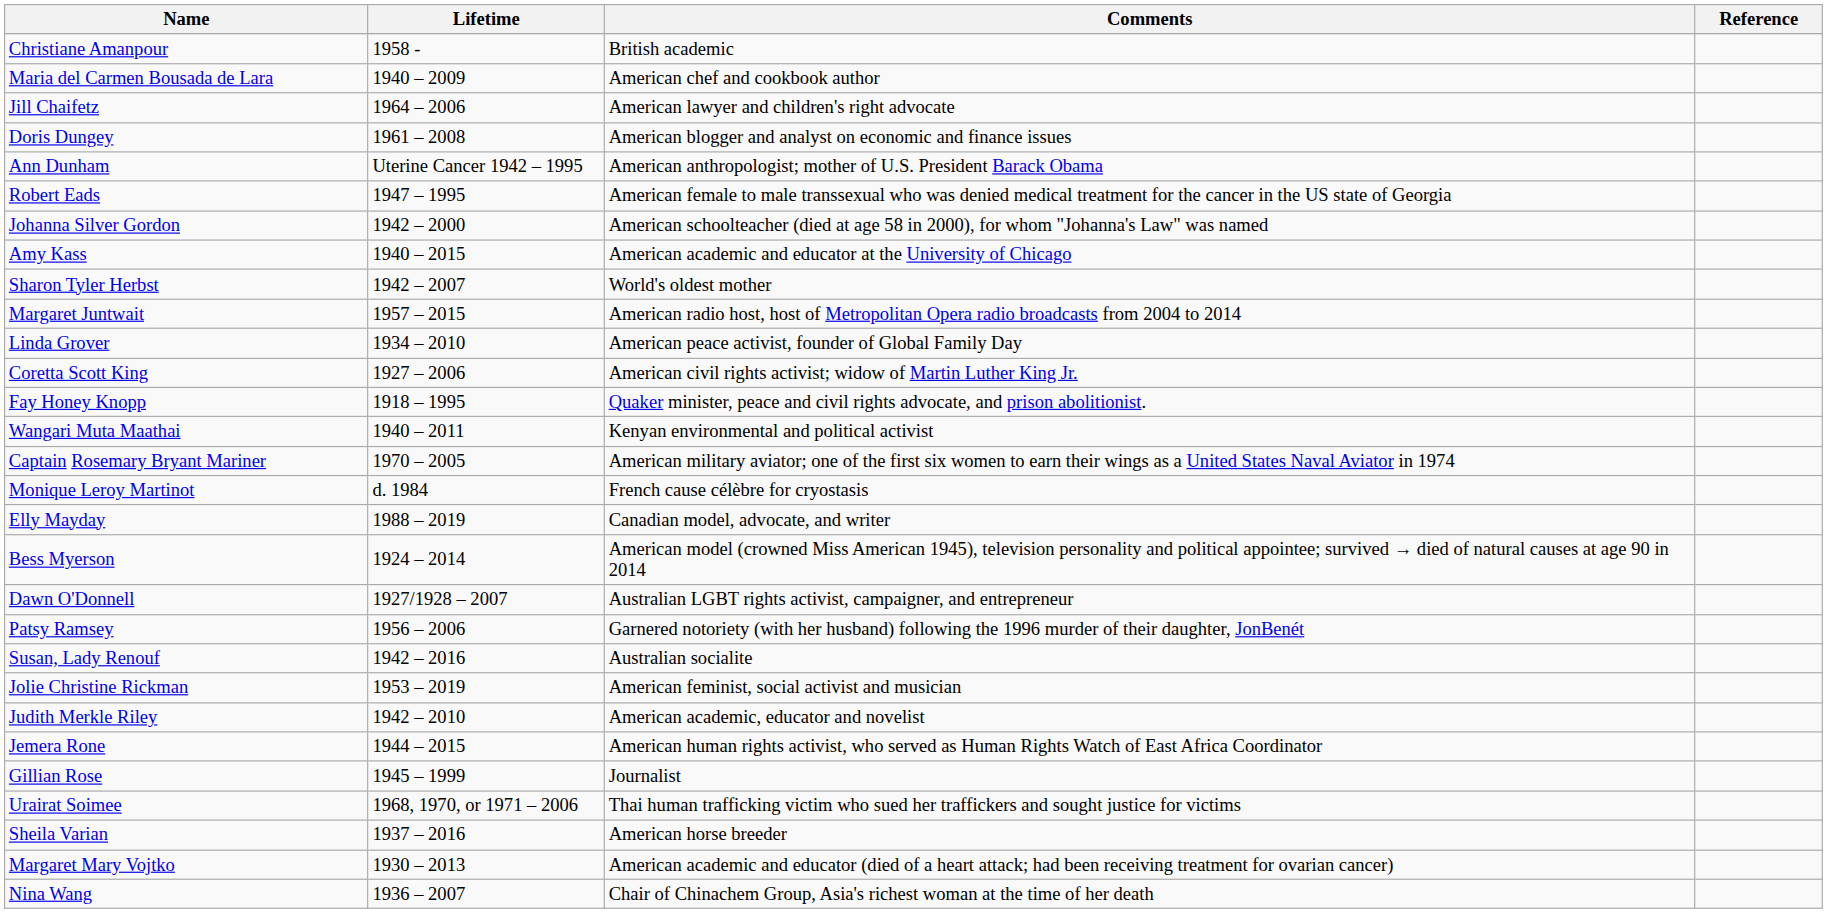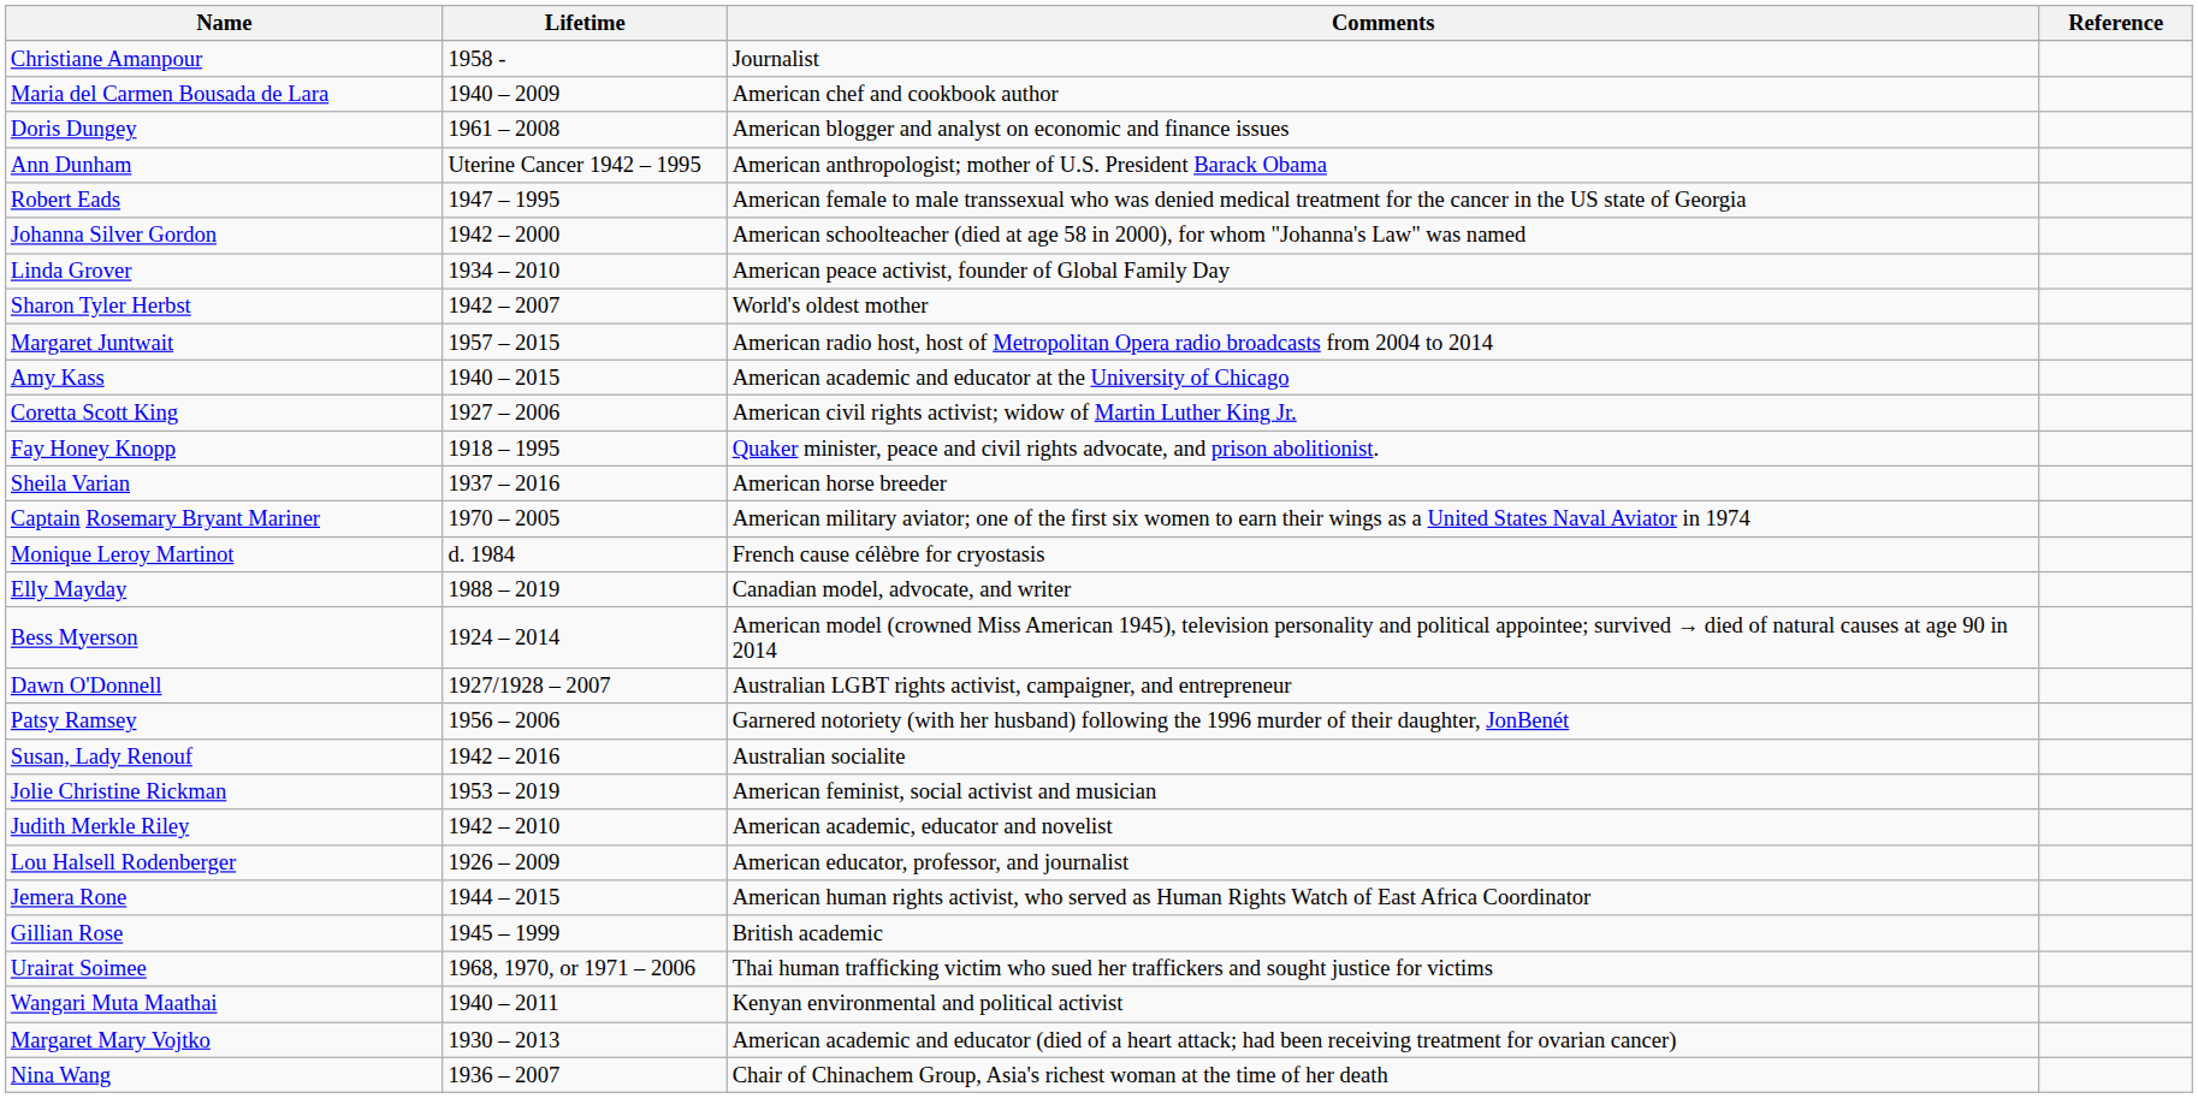Christiane Amanpour | Comments: British academic -> Journalist
- row: Jill Chaifetz | 1964 – 2006 | American lawyer and children's right advocate
rows swapped: Linda Grover <-> Amy Kass
rows swapped: Wangari Muta Maathai <-> Sheila Varian
+ row: Lou Halsell Rodenberger | 1926 – 2009 | American educator, professor, and journalist
Gillian Rose | Comments: Journalist -> British academic
